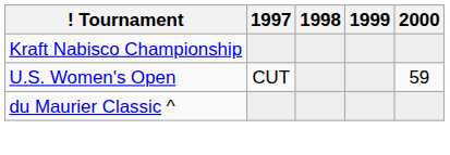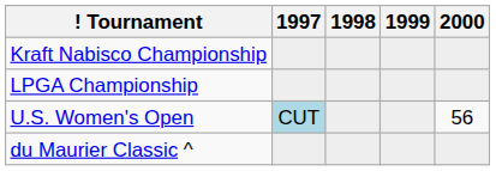+ row: LPGA Championship
U.S. Women's Open | 1997: no background -> lightblue background
U.S. Women's Open | 2000: 59 -> 56
